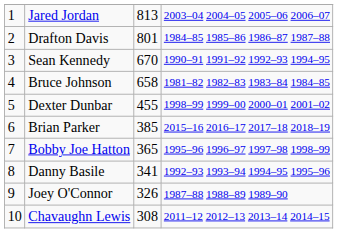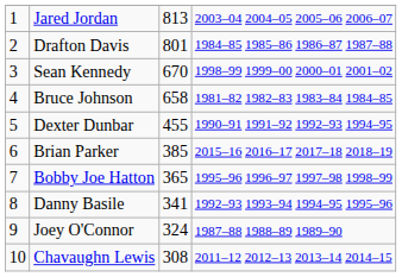Sean Kennedy | column 4: 1990–91 1991–92 1992–93 1994–95 -> 1998–99 1999–00 2000–01 2001–02
Dexter Dunbar | column 4: 1998–99 1999–00 2000–01 2001–02 -> 1990–91 1991–92 1992–93 1994–95
Joey O'Connor | column 3: 326 -> 324
